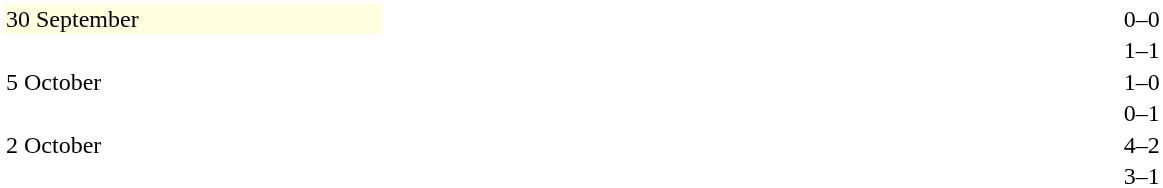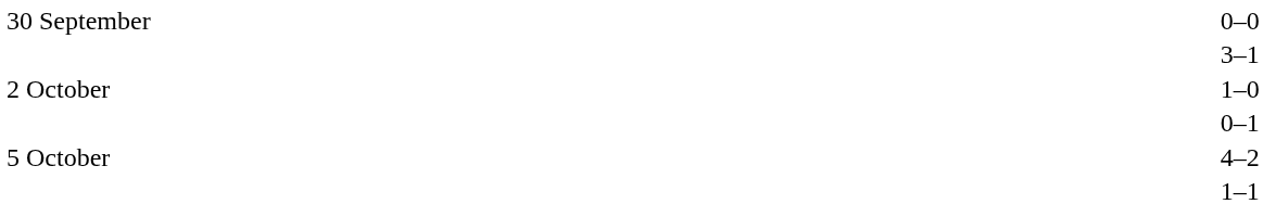0–0 | column 1: lightyellow background -> no background
rows swapped: 3–1 <-> 1–1
1–0 | column 1: 5 October -> 2 October
4–2 | column 1: 2 October -> 5 October
